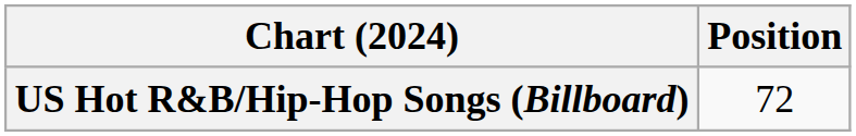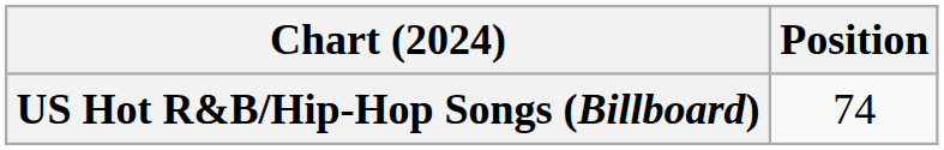US Hot R&B/Hip-Hop Songs (Billboard) | Position: 72 -> 74
